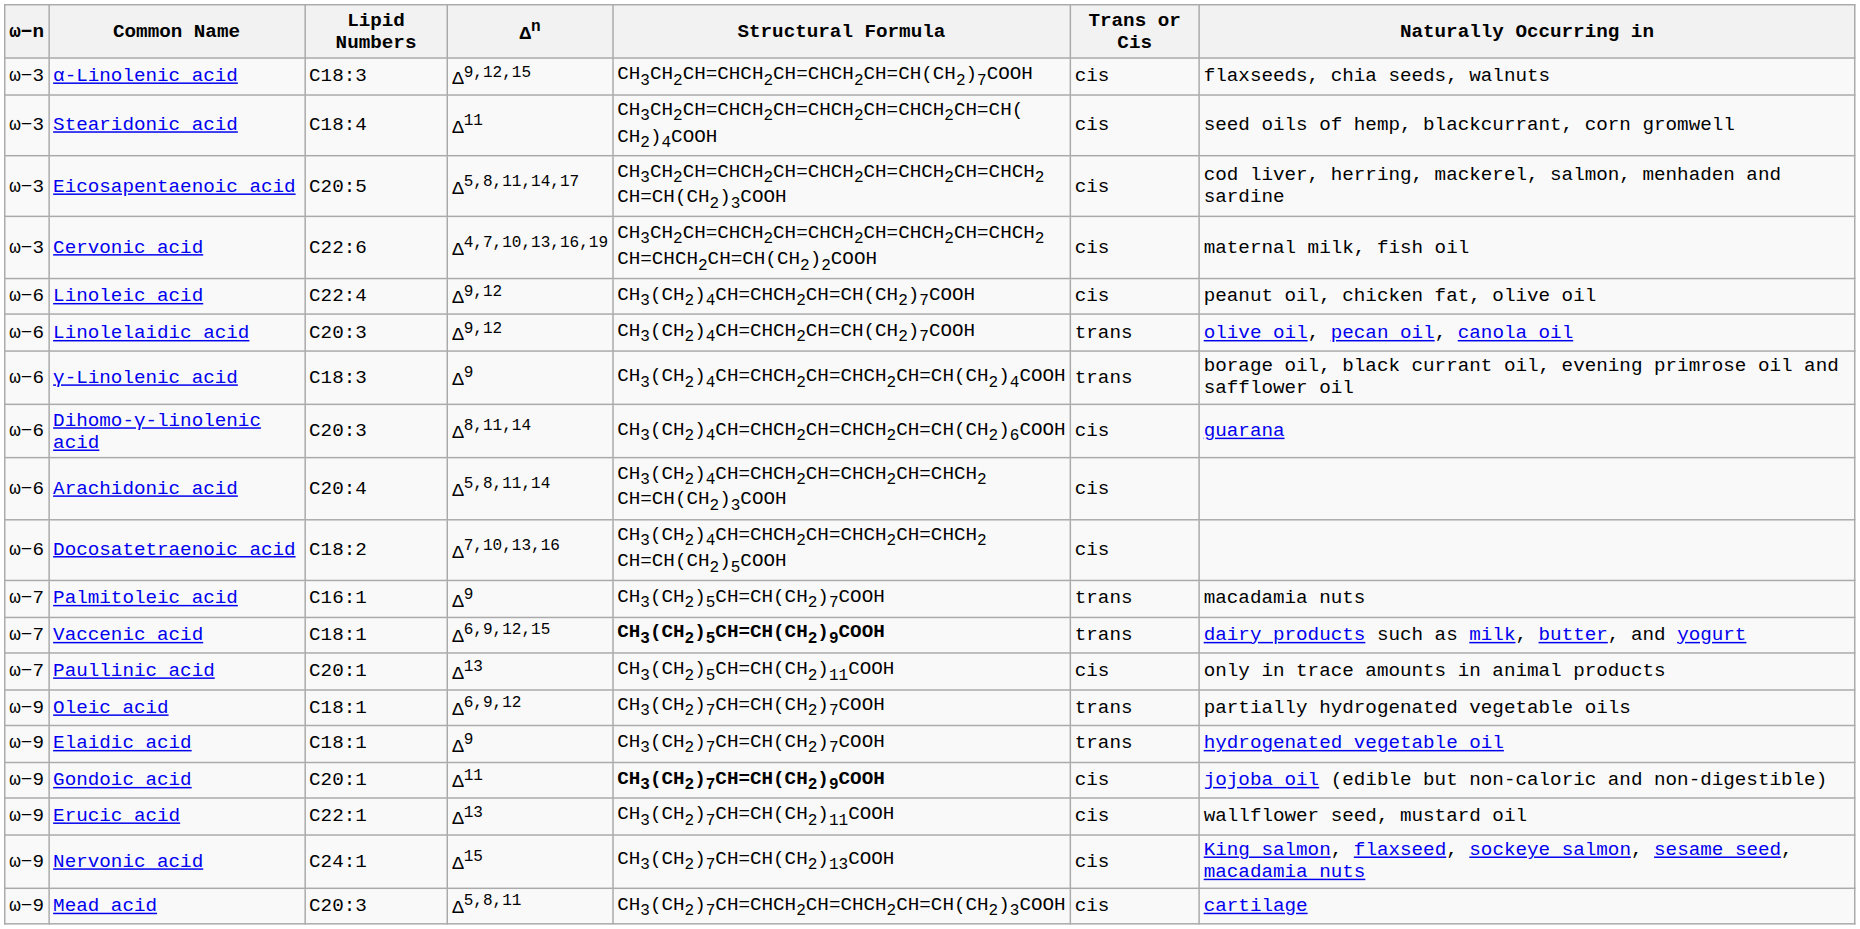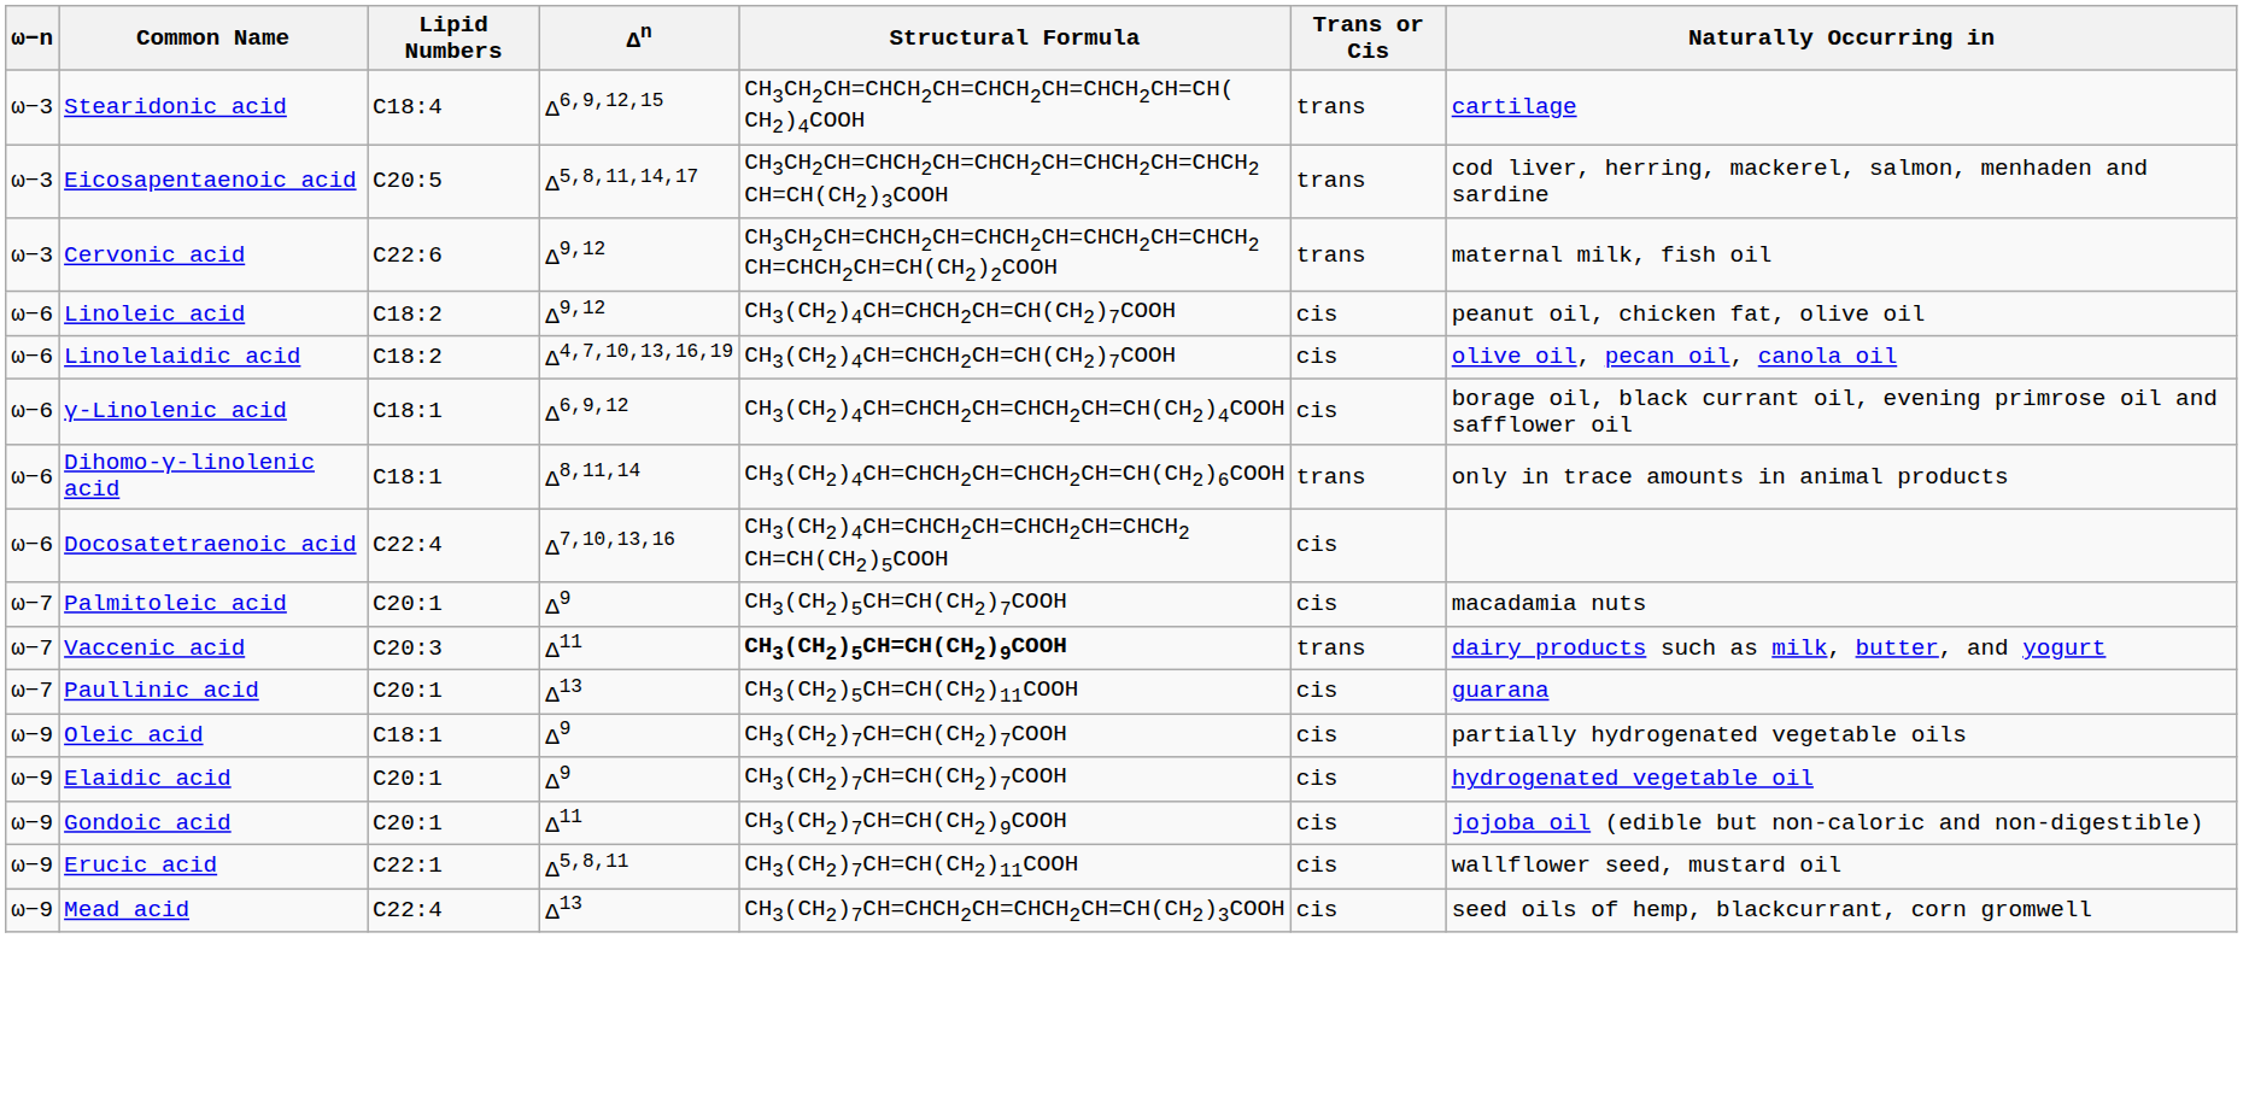- row: ω−3 | α-Linolenic acid | C18:3 | Δ9,12,15 | CH3CH2CH=CHCH2CH=CHCH2CH=CH(CH2)7COOH | cis | flaxseeds, chia seeds, walnuts
Stearidonic acid | Δn: Δ11 -> Δ6,9,12,15
Stearidonic acid | Trans or Cis: cis -> trans
Stearidonic acid | Naturally Occurring in: seed oils of hemp, blackcurrant, corn gromwell -> cartilage
Eicosapentaenoic acid | Trans or Cis: cis -> trans
Cervonic acid | Δn: Δ4,7,10,13,16,19 -> Δ9,12
Cervonic acid | Trans or Cis: cis -> trans
Linoleic acid | Lipid Numbers: C22:4 -> C18:2
Linolelaidic acid | Lipid Numbers: C20:3 -> C18:2
Linolelaidic acid | Δn: Δ9,12 -> Δ4,7,10,13,16,19
Linolelaidic acid | Trans or Cis: trans -> cis
γ-Linolenic acid | Lipid Numbers: C18:3 -> C18:1
γ-Linolenic acid | Δn: Δ9 -> Δ6,9,12
γ-Linolenic acid | Trans or Cis: trans -> cis
Dihomo-γ-linolenic acid | Lipid Numbers: C20:3 -> C18:1
Dihomo-γ-linolenic acid | Trans or Cis: cis -> trans
Dihomo-γ-linolenic acid | Naturally Occurring in: guarana -> only in trace amounts in animal products
- row: ω−6 | Arachidonic acid | C20:4 | Δ5,8,11,14 | CH3(CH2)4CH=CHCH2CH=CHCH2CH=CHCH2 CH=CH(CH2)3COOH | cis
Docosatetraenoic acid | Lipid Numbers: C18:2 -> C22:4
Palmitoleic acid | Lipid Numbers: C16:1 -> C20:1
Palmitoleic acid | Trans or Cis: trans -> cis
Vaccenic acid | Lipid Numbers: C18:1 -> C20:3
Vaccenic acid | Δn: Δ6,9,12,15 -> Δ11
Paullinic acid | Naturally Occurring in: only in trace amounts in animal products -> guarana
Oleic acid | Δn: Δ6,9,12 -> Δ9
Oleic acid | Trans or Cis: trans -> cis
Elaidic acid | Lipid Numbers: C18:1 -> C20:1
Elaidic acid | Trans or Cis: trans -> cis
Gondoic acid | Structural Formula: bold -> normal
Erucic acid | Δn: Δ13 -> Δ5,8,11
- row: ω−9 | Nervonic acid | C24:1 | Δ15 | CH3(CH2)7CH=CH(CH2)13COOH | cis | King salmon, flaxseed, sockeye salmon, sesame seed, macadamia nuts
Mead acid | Lipid Numbers: C20:3 -> C22:4
Mead acid | Δn: Δ5,8,11 -> Δ13
Mead acid | Naturally Occurring in: cartilage -> seed oils of hemp, blackcurrant, corn gromwell
